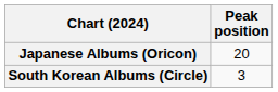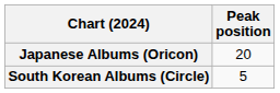South Korean Albums (Circle) | Peak position: 3 -> 5
